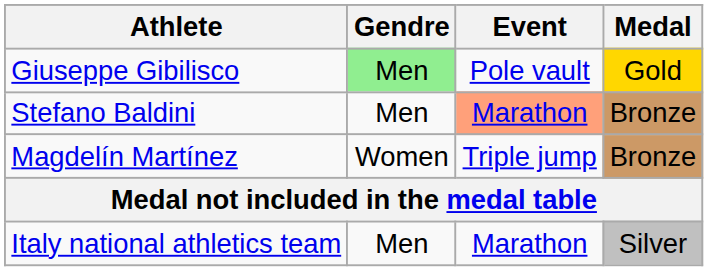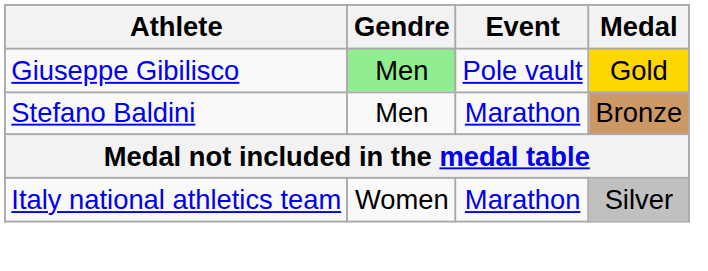Stefano Baldini | Event: lightsalmon background -> no background
- row: Magdelín Martínez | Women | Triple jump | Bronze
Italy national athletics team | Gendre: Men -> Women
